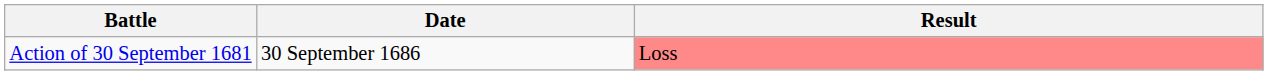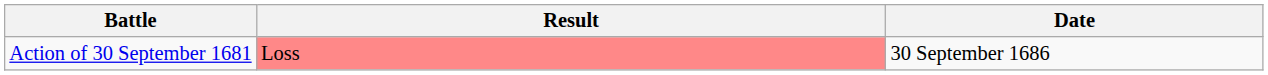columns swapped: Date <-> Result
